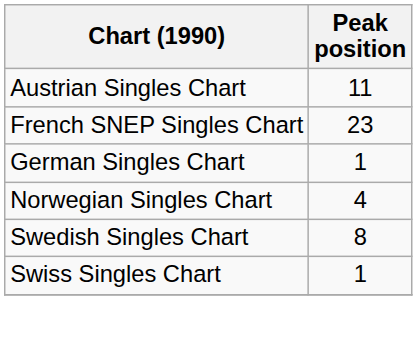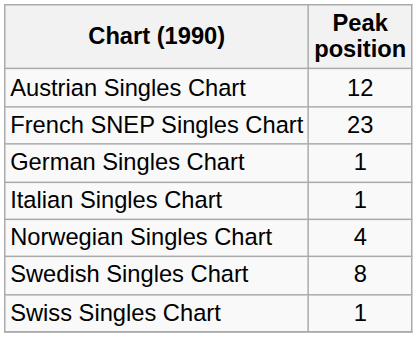Austrian Singles Chart | Peak position: 11 -> 12
+ row: Italian Singles Chart | 1
